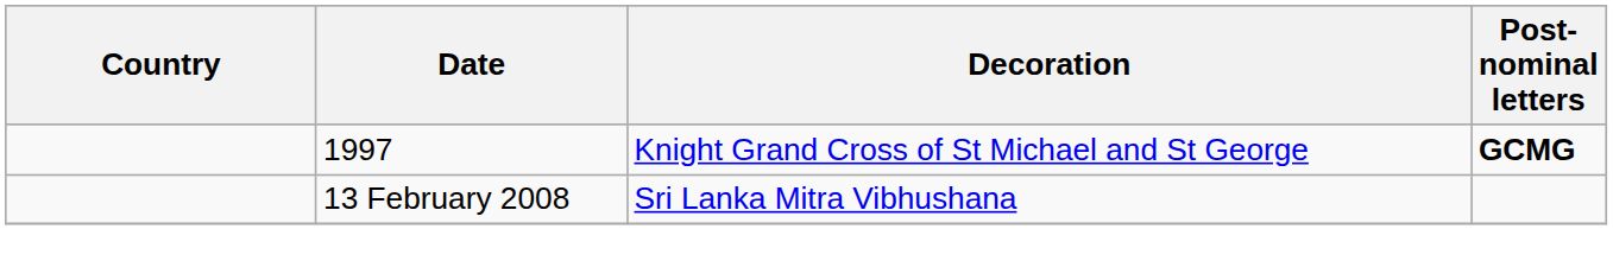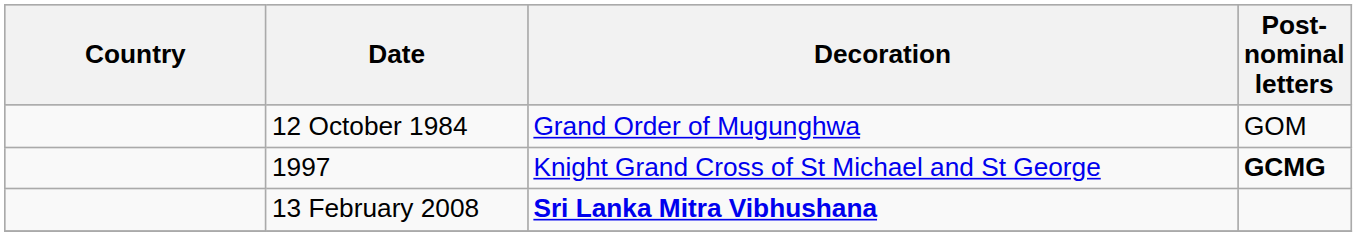+ row: 12 October 1984 | Grand Order of Mugunghwa | GOM
13 February 2008 | Decoration: normal -> bold
